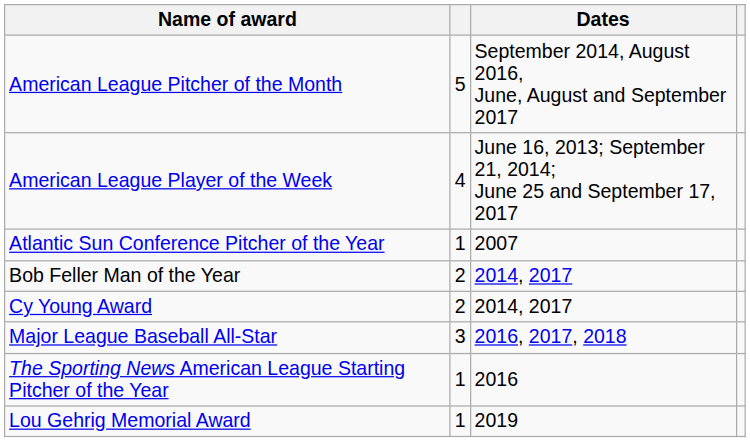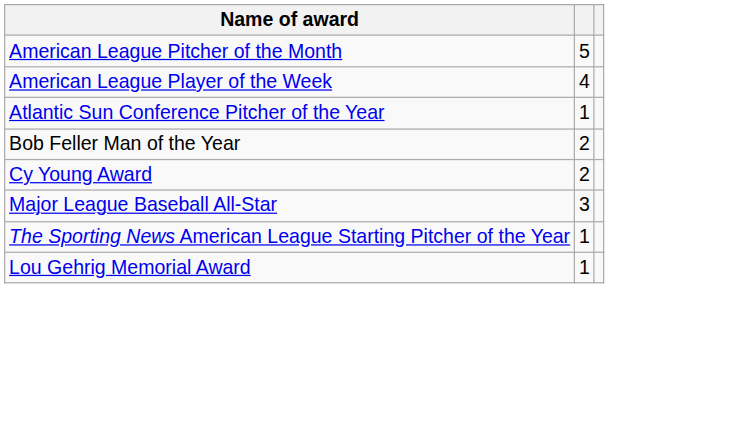- column: Dates | September 2014, August 2016, June, August and September 2017 | June 16, 2013; September 21, 2014; June 25 and September 17, 2017 | 2007 | 2014, 2017 | 2014, 2017 | 2016, 2017, 2018 | 2016 | 2019
